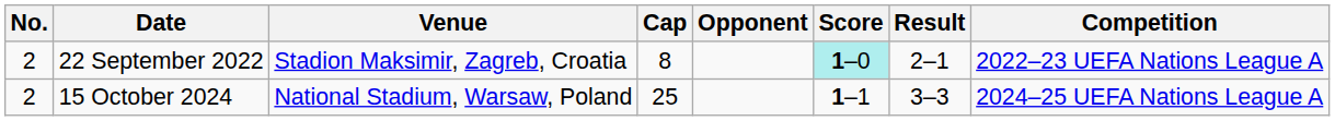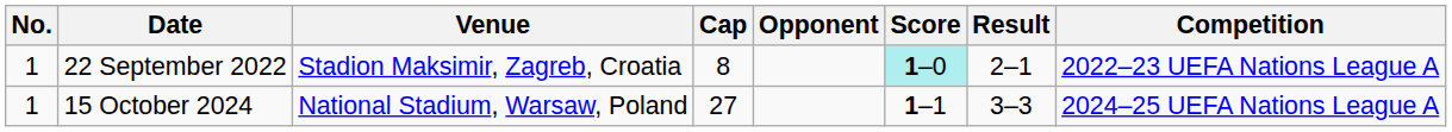22 September 2022 | No.: 2 -> 1
15 October 2024 | No.: 2 -> 1
15 October 2024 | Cap: 25 -> 27
